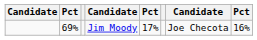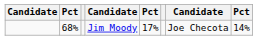Jim Moody | column 2: 69% -> 68%
Jim Moody | column 8: 16% -> 14%
